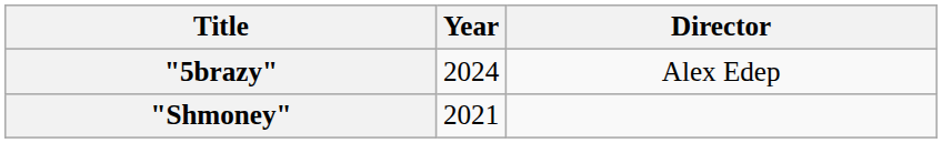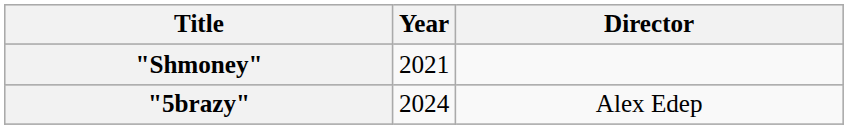rows swapped: "Shmoney" <-> "5brazy"
